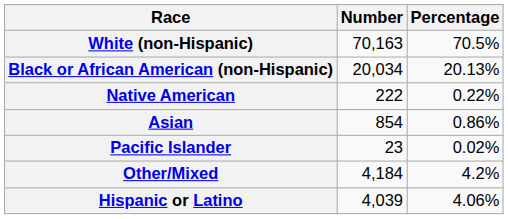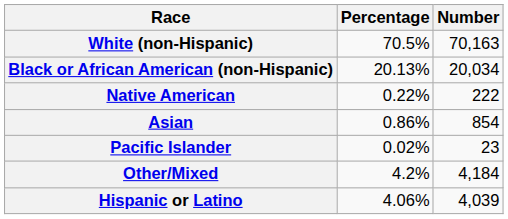columns swapped: Number <-> Percentage
